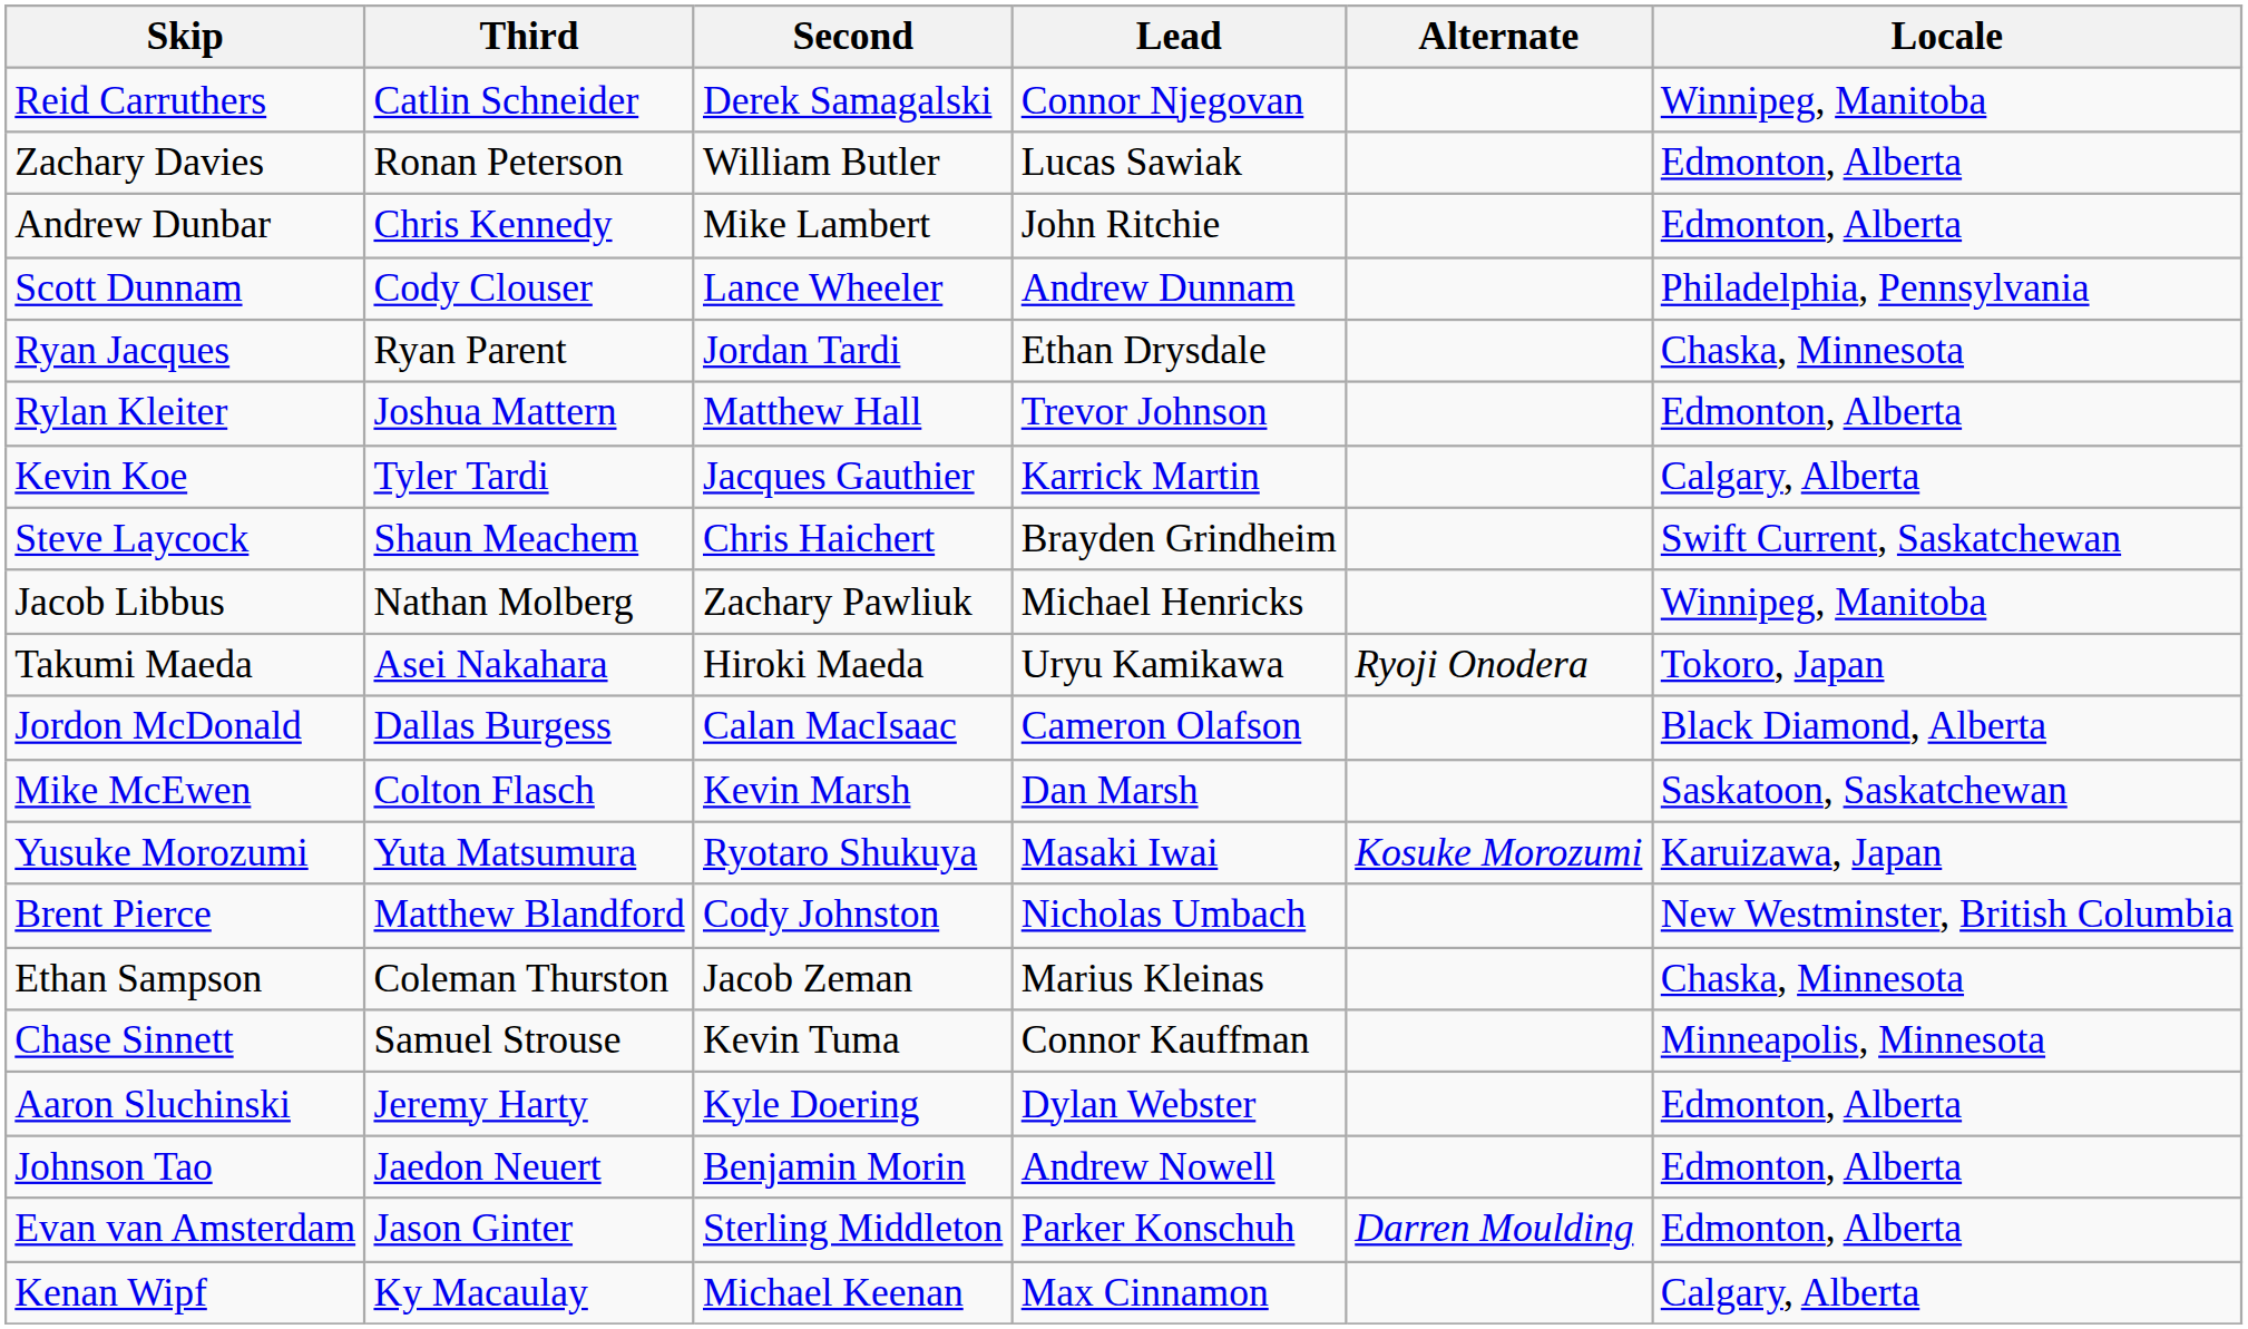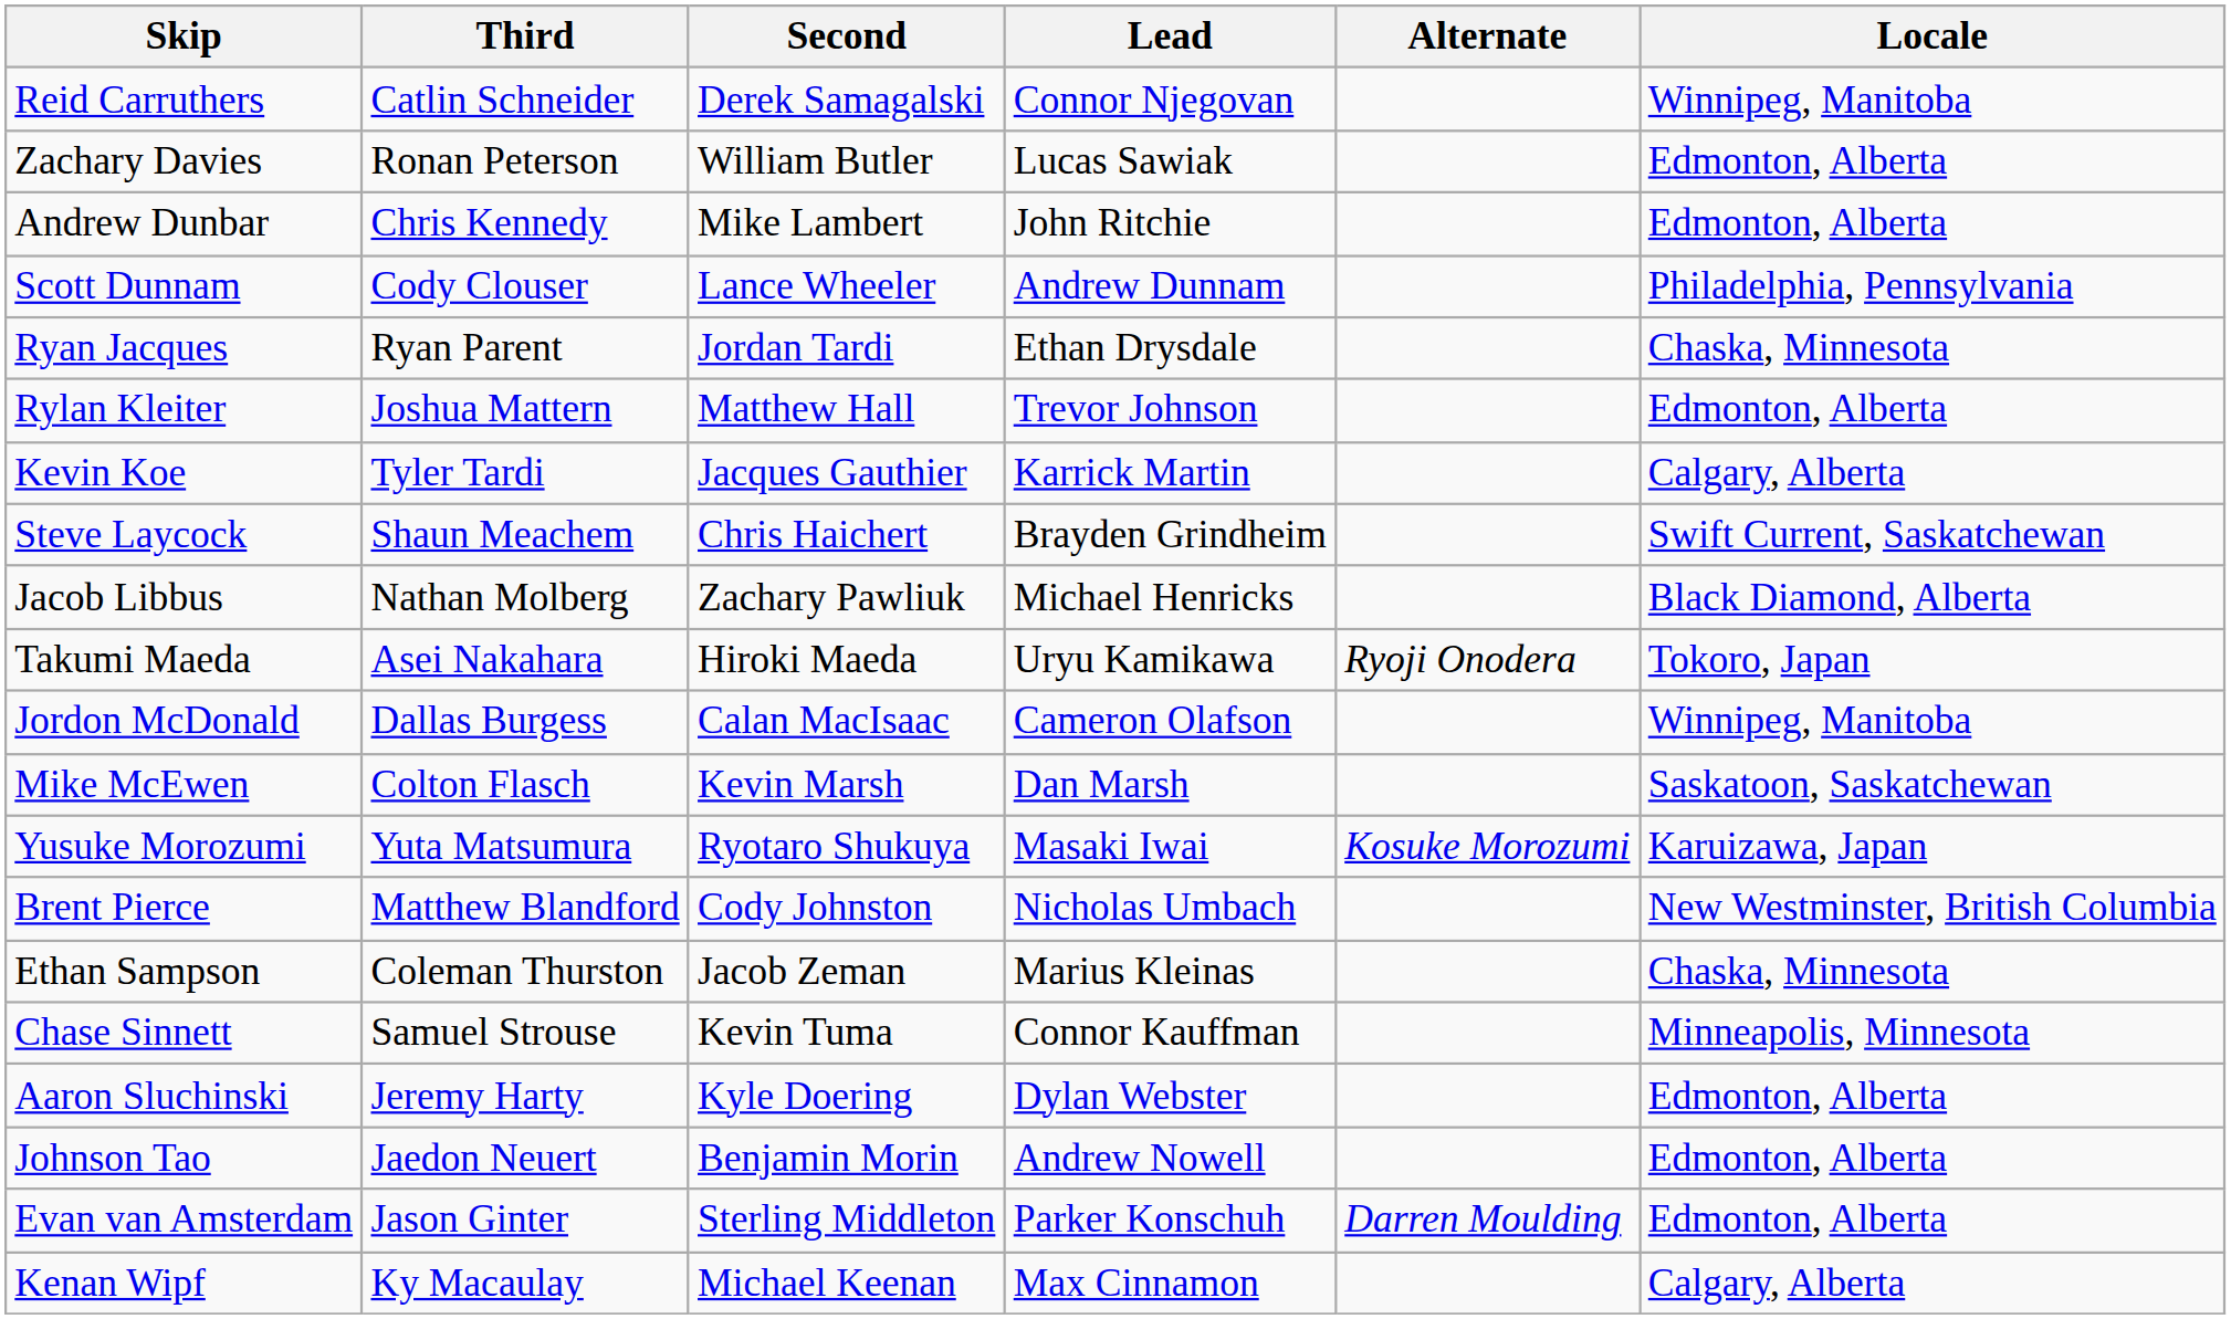Jacob Libbus | Locale: Winnipeg, Manitoba -> Black Diamond, Alberta
Jordon McDonald | Locale: Black Diamond, Alberta -> Winnipeg, Manitoba
